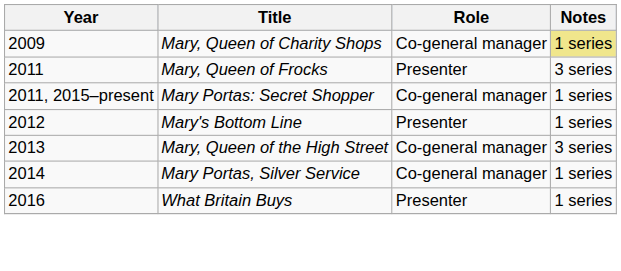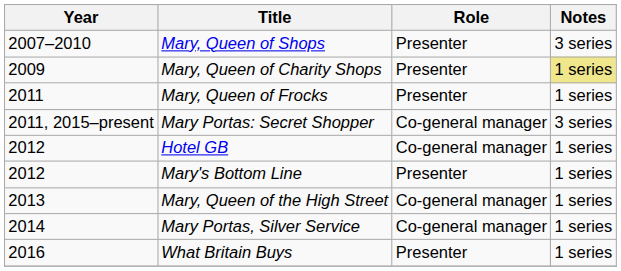+ row: 2007–2010 | Mary, Queen of Shops | Presenter | 3 series
Mary, Queen of Charity Shops | Role: Co-general manager -> Presenter
Mary, Queen of Frocks | Notes: 3 series -> 1 series
Mary Portas: Secret Shopper | Notes: 1 series -> 3 series
+ row: 2012 | Hotel GB | Co-general manager | 1 series
Mary, Queen of the High Street | Notes: 3 series -> 1 series
